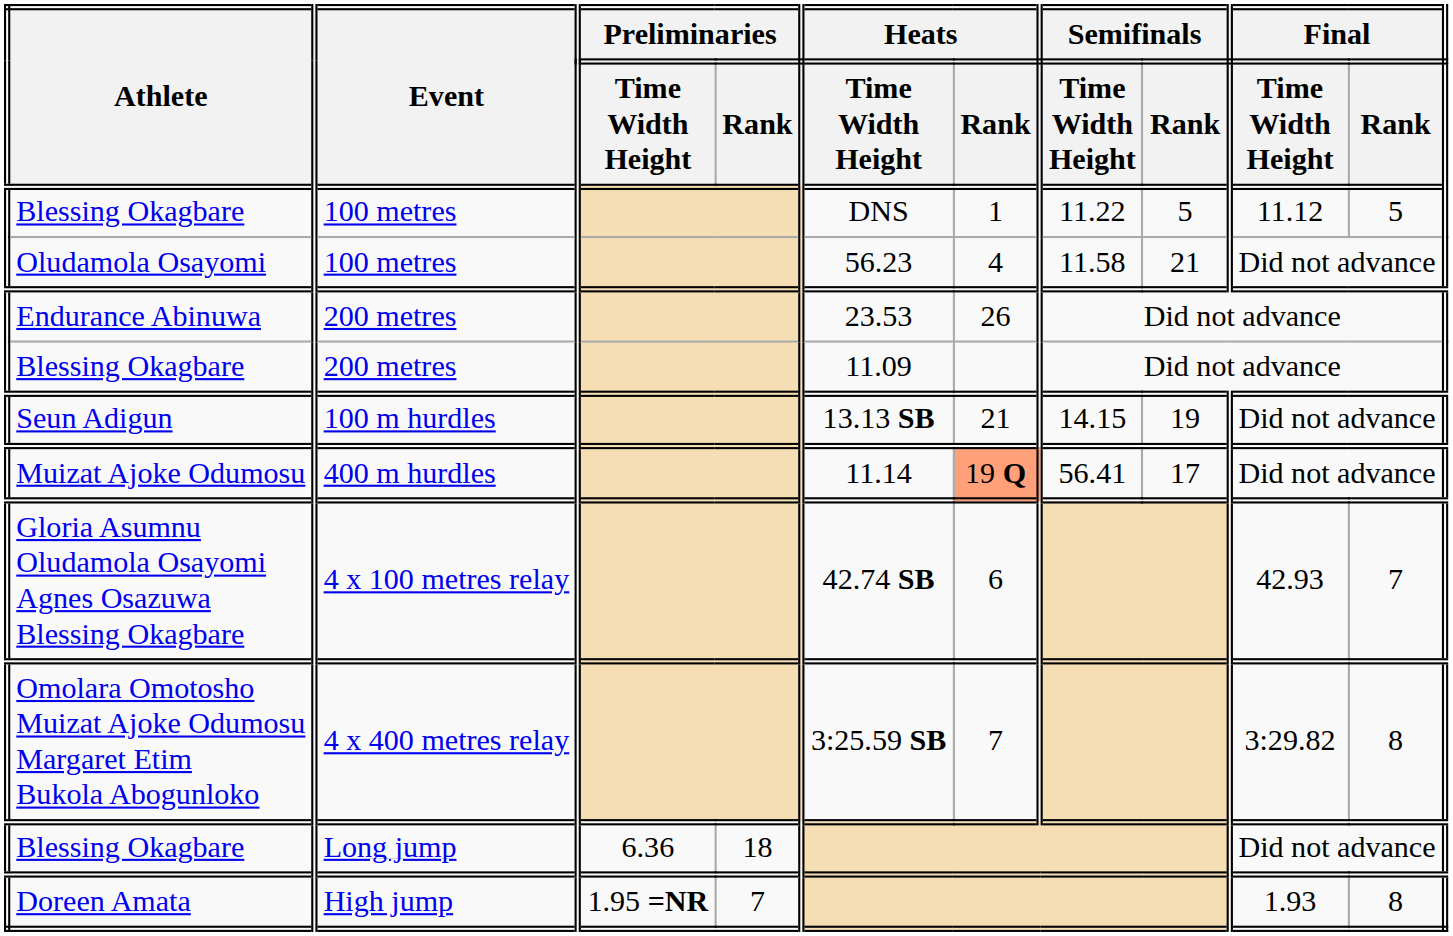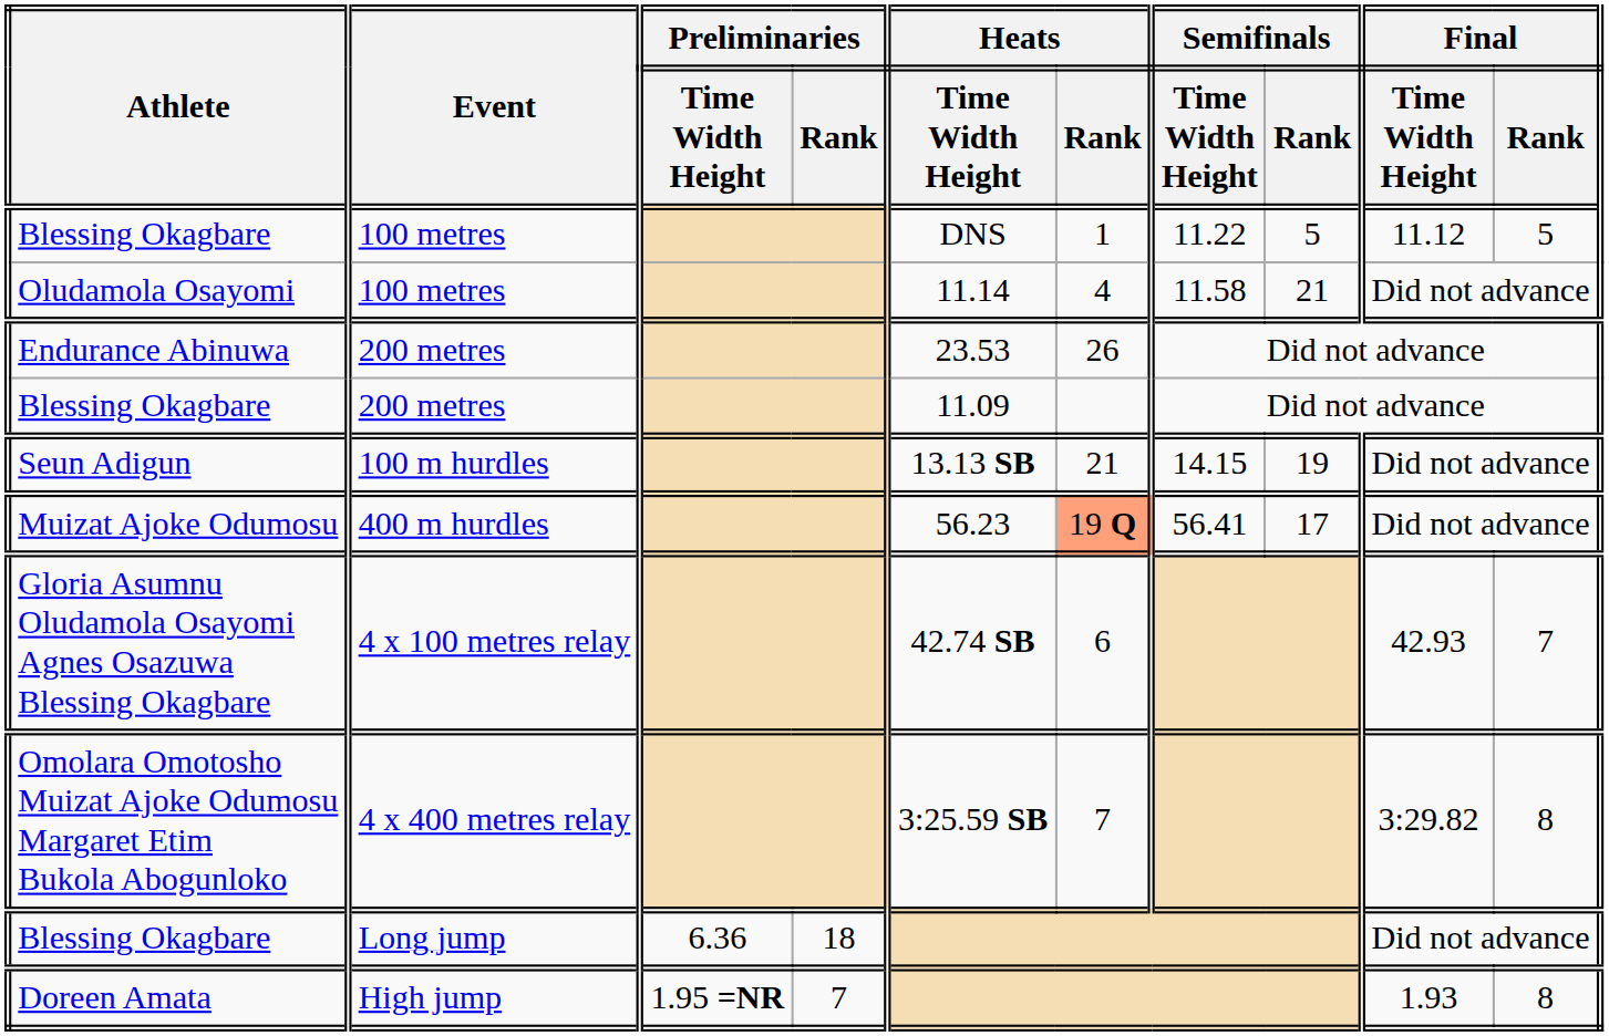Oludamola Osayomi | Heats / Time Width Height: 56.23 -> 11.14
Muizat Ajoke Odumosu | Heats / Time Width Height: 11.14 -> 56.23
